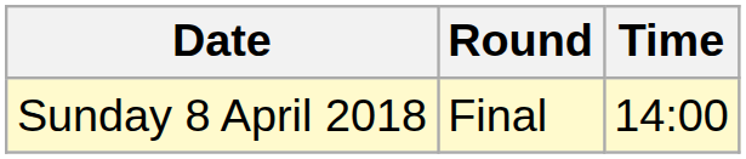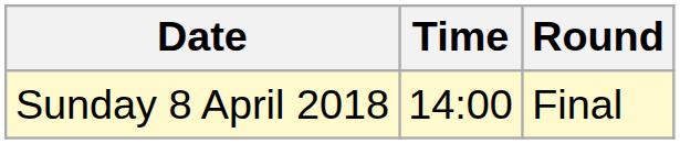columns swapped: Time <-> Round
